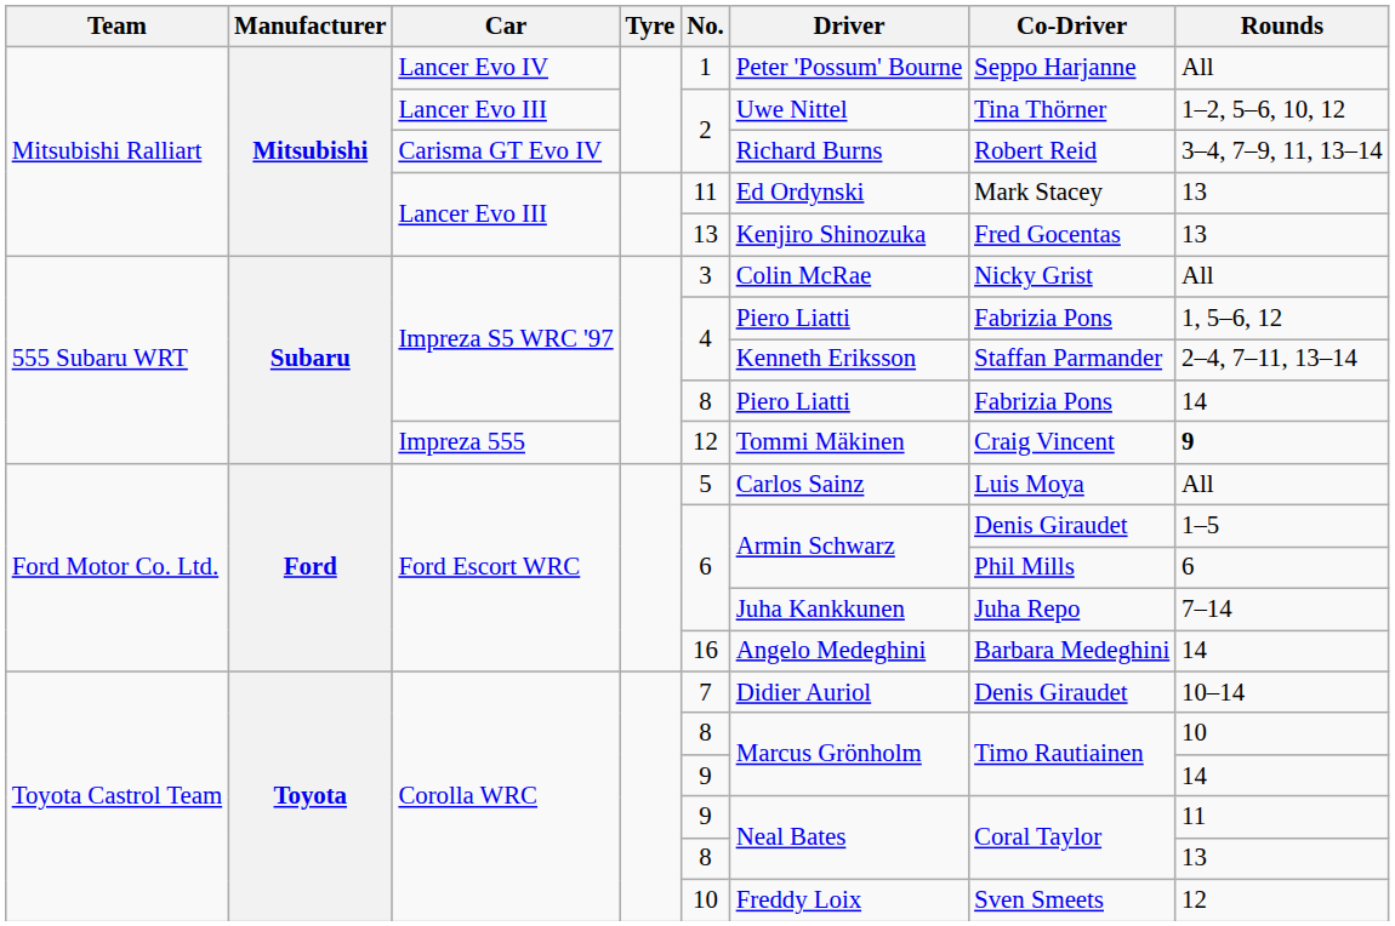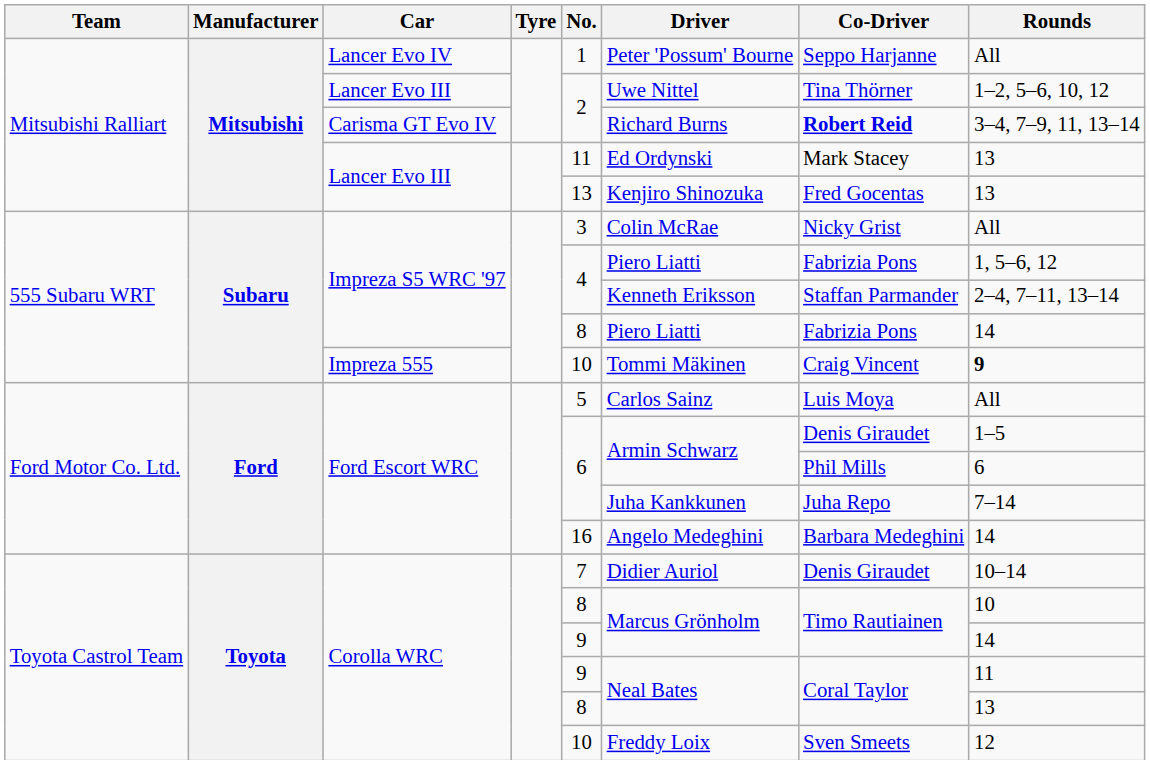Carisma GT Evo IV | Co-Driver: normal -> bold
Impreza 555 | No.: 12 -> 10
